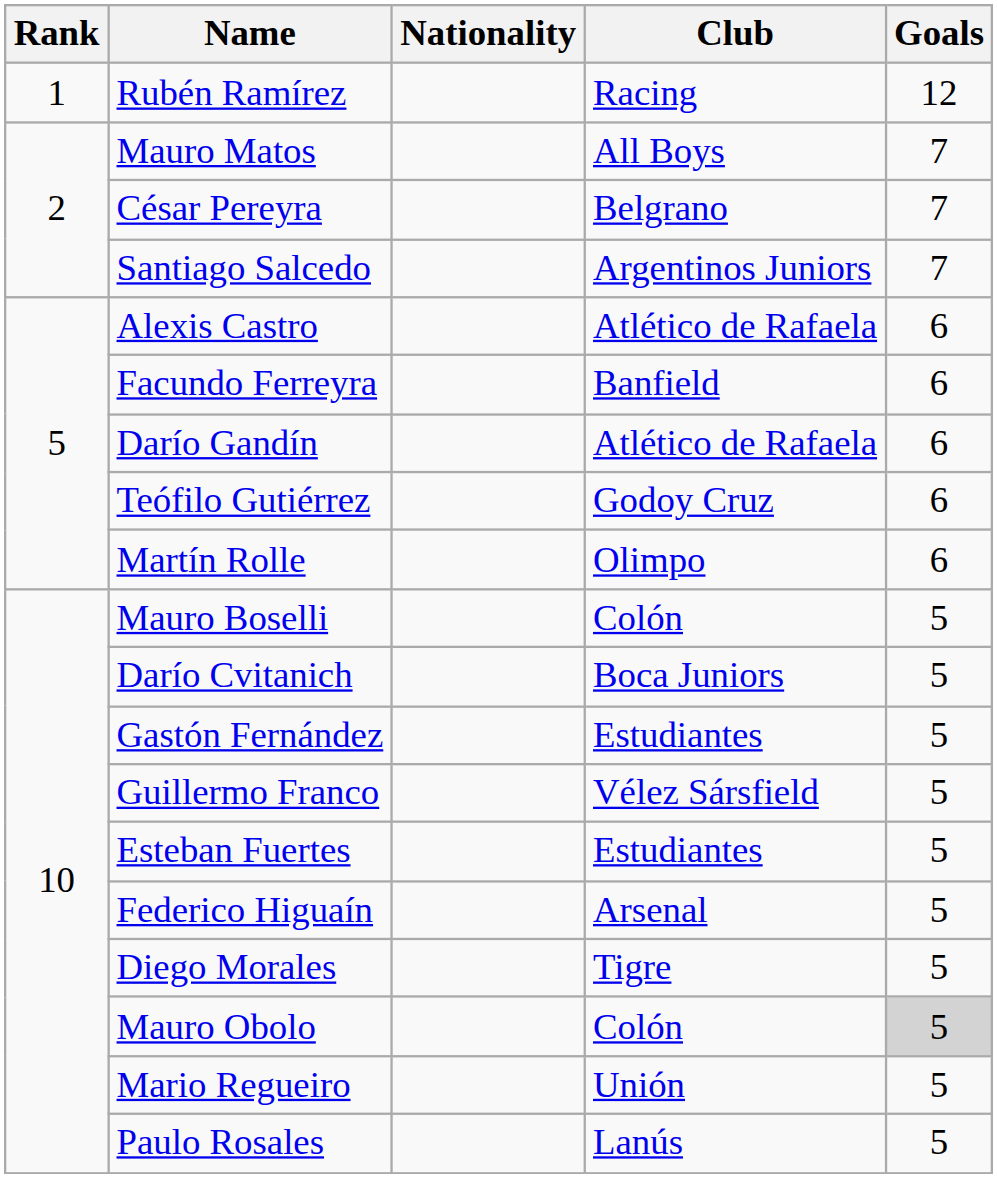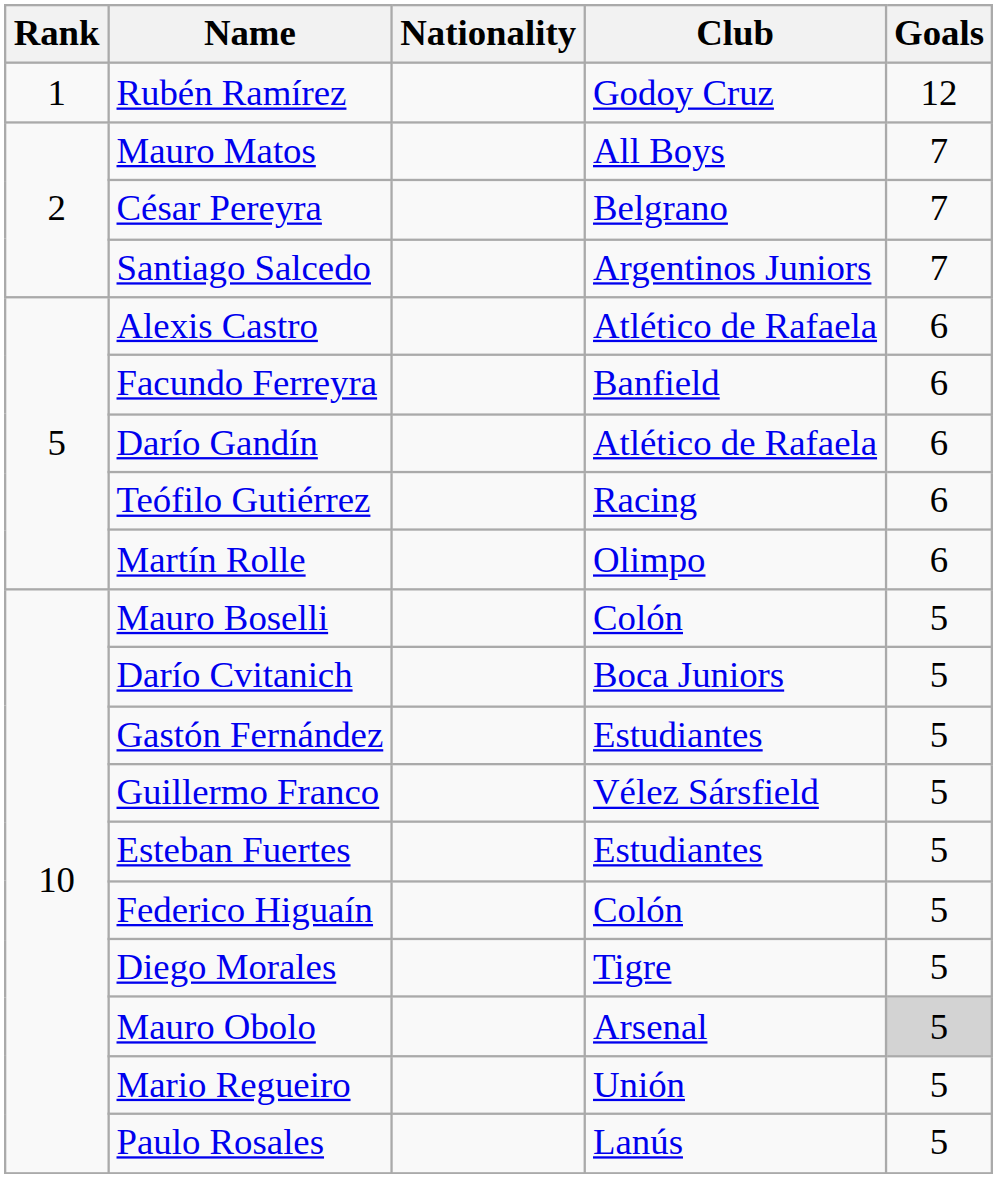Rubén Ramírez | Club: Racing -> Godoy Cruz
Teófilo Gutiérrez | Club: Godoy Cruz -> Racing
Federico Higuaín | Club: Arsenal -> Colón
Mauro Obolo | Club: Colón -> Arsenal
